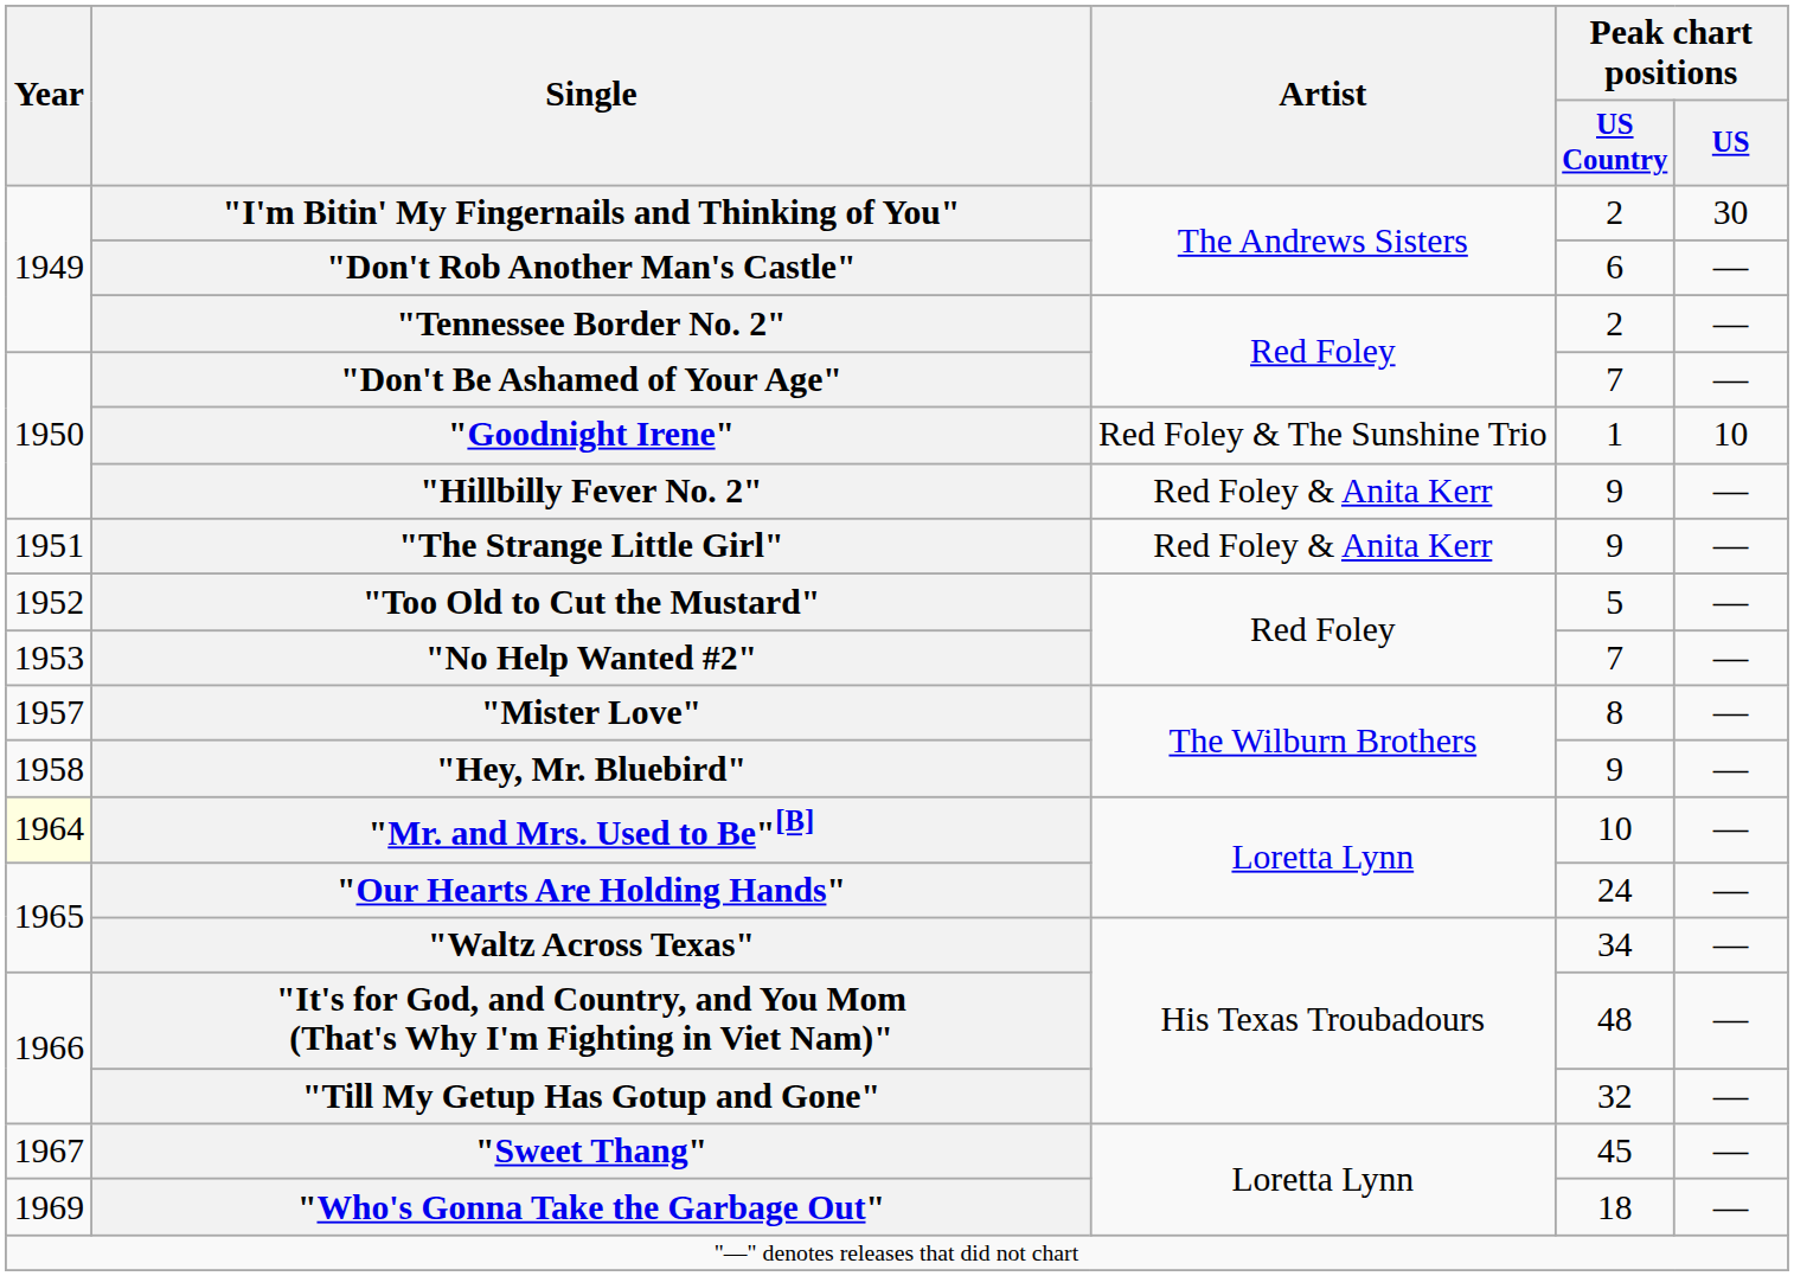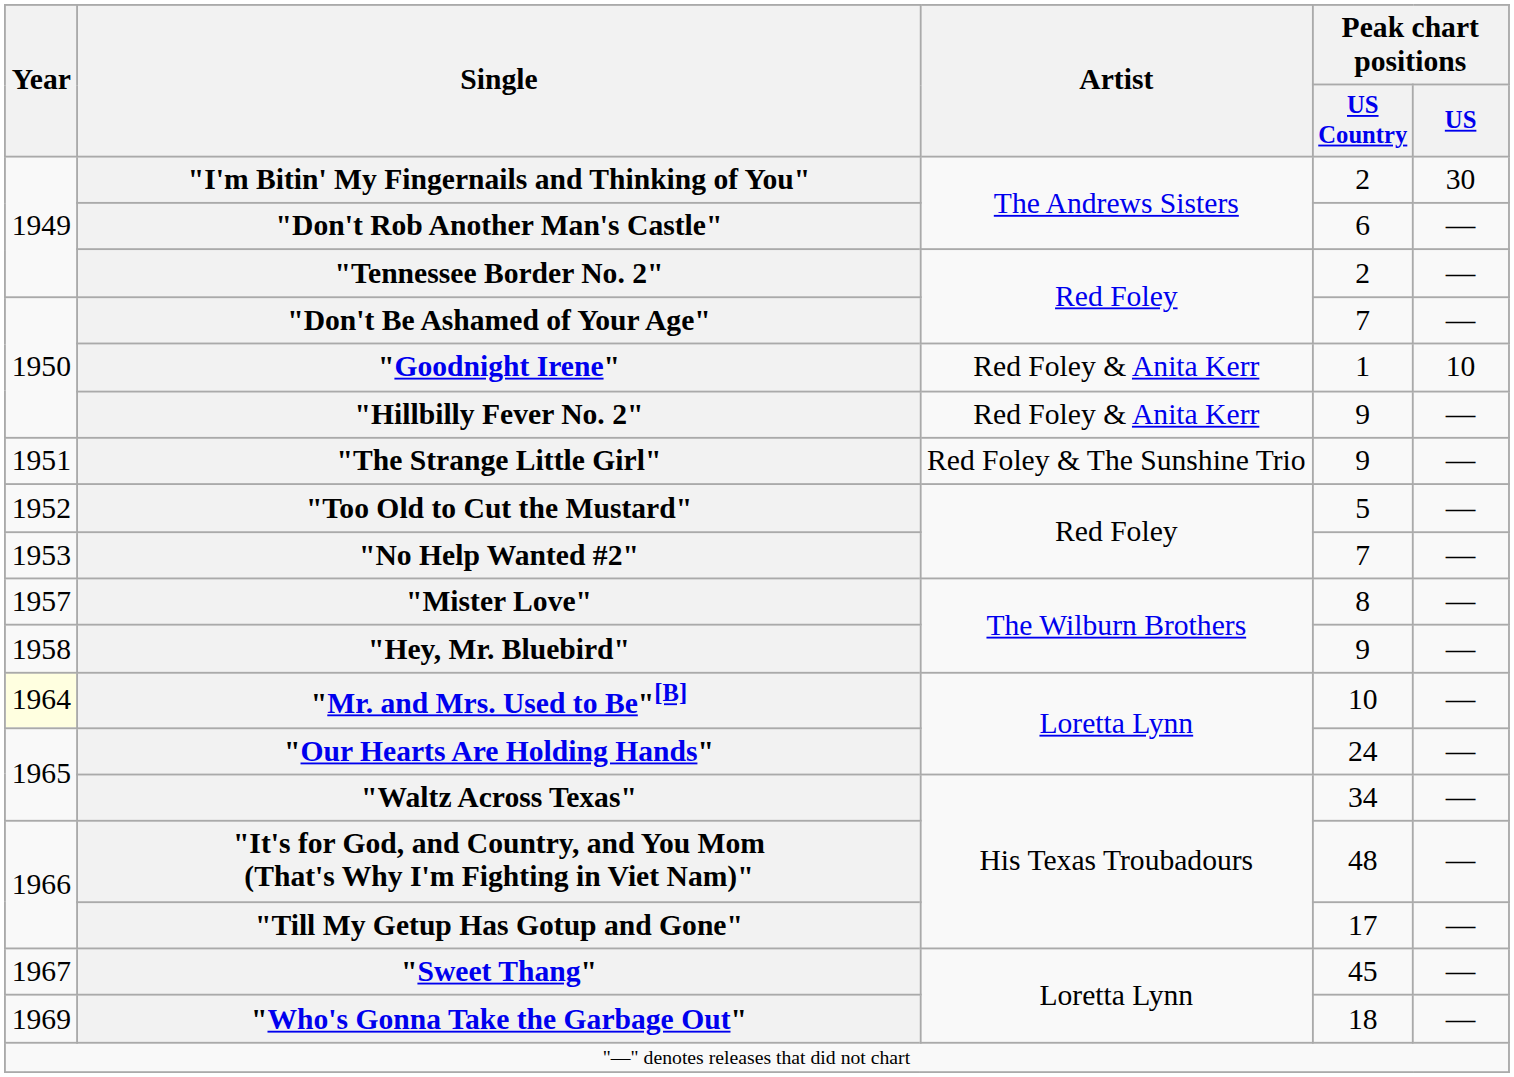"Goodnight Irene" | Artist: Red Foley & The Sunshine Trio -> Red Foley & Anita Kerr
"The Strange Little Girl" | Artist: Red Foley & Anita Kerr -> Red Foley & The Sunshine Trio
"Till My Getup Has Gotup and Gone" | Peak chart positions / US Country: 32 -> 17
